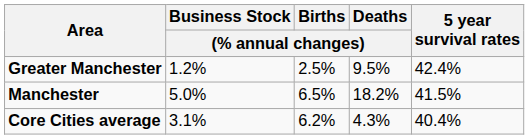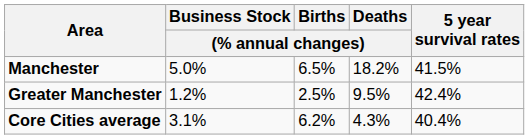rows swapped: Manchester <-> Greater Manchester
